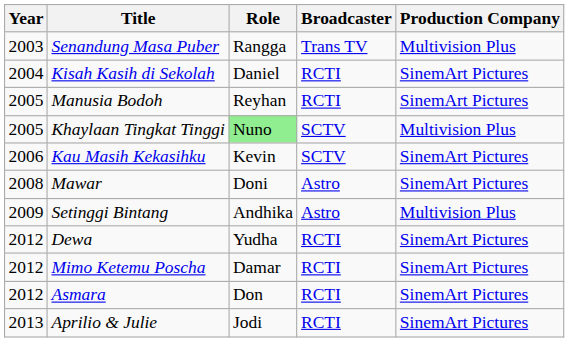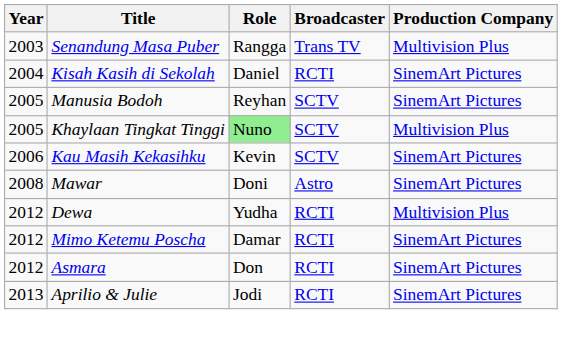Manusia Bodoh | Broadcaster: RCTI -> SCTV
- row: 2009 | Setinggi Bintang | Andhika | Astro | Multivision Plus
Dewa | Production Company: SinemArt Pictures -> Multivision Plus
